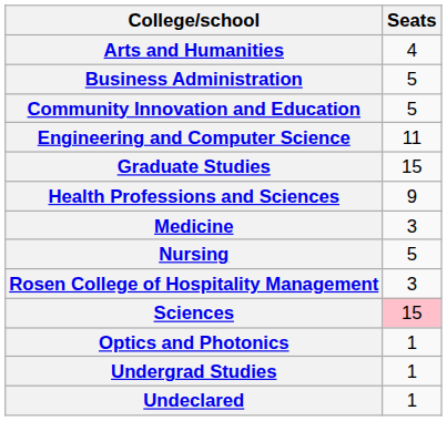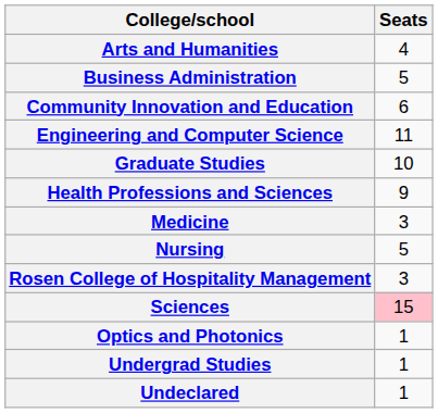Community Innovation and Education | Seats: 5 -> 6
Graduate Studies | Seats: 15 -> 10
